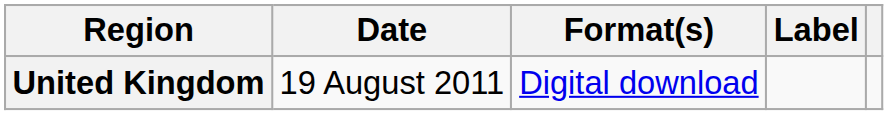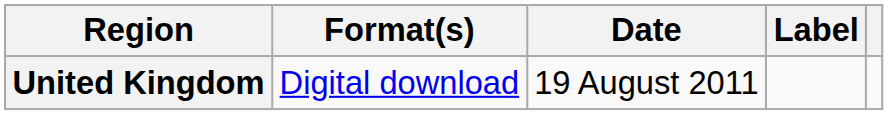columns swapped: Date <-> Format(s)
